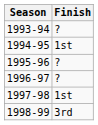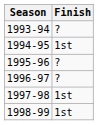1998-99 | Finish: 3rd -> 1st
